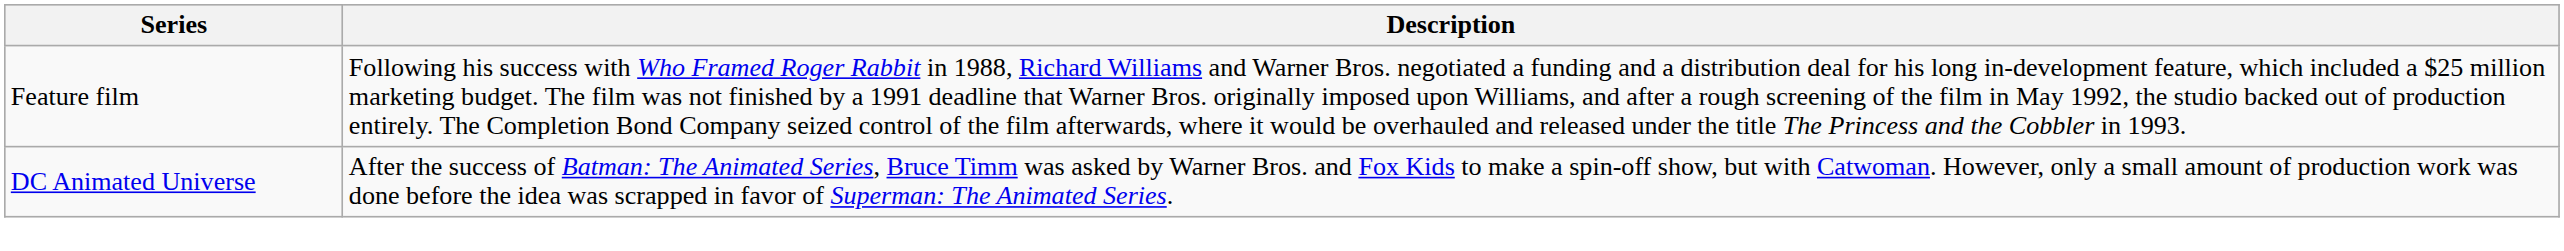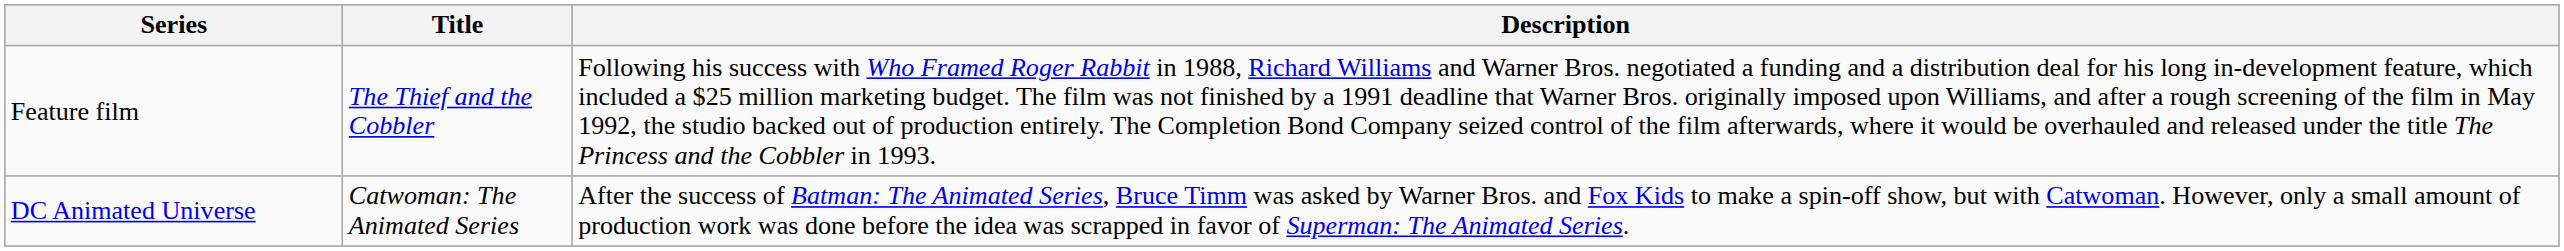+ column: Title | The Thief and the Cobbler | Catwoman: The Animated Series
